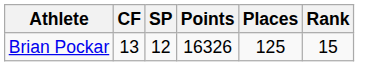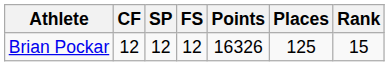+ column: FS | 12
Brian Pockar | CF: 13 -> 12
